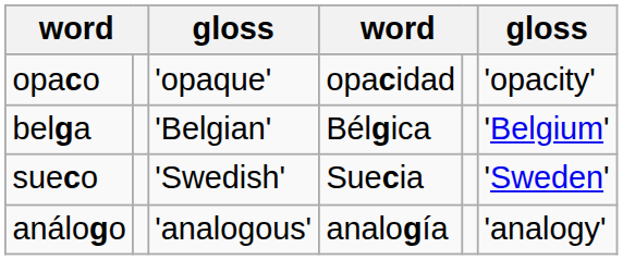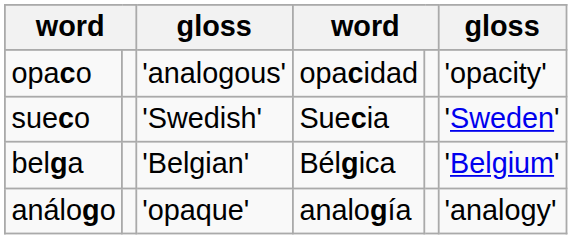opaco | column 3: 'opaque' -> 'analogous'
rows swapped: sueco <-> belga
análogo | column 3: 'analogous' -> 'opaque'
